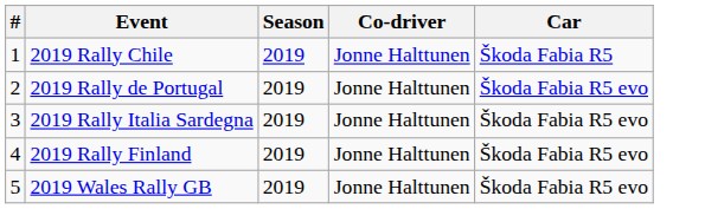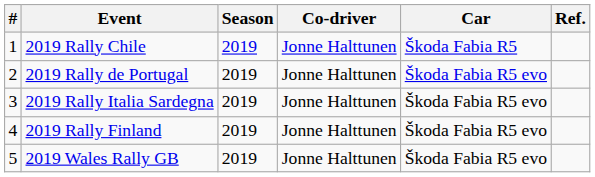+ column: Ref.
